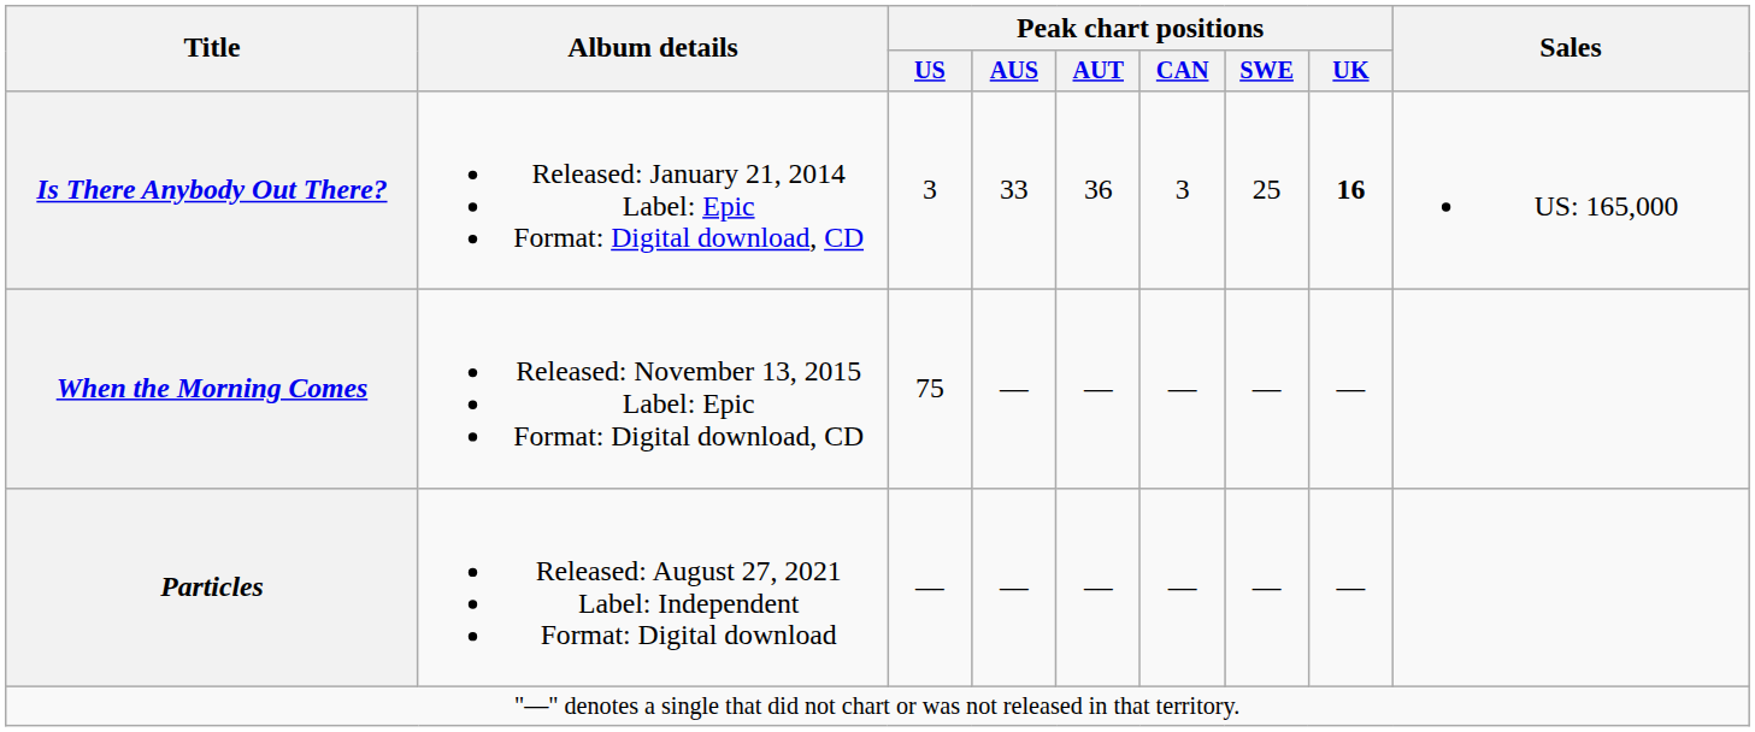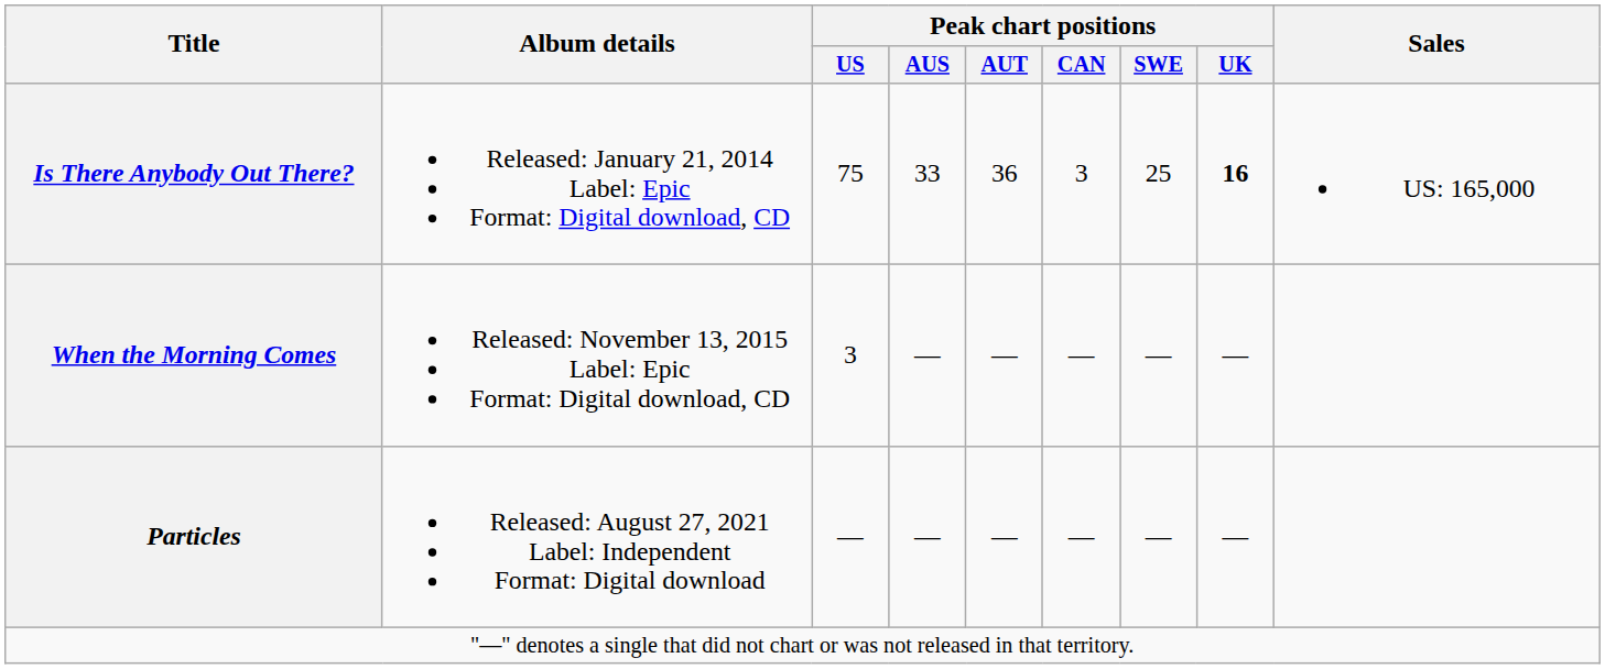Is There Anybody Out There? | Peak chart positions / US: 3 -> 75
When the Morning Comes | Peak chart positions / US: 75 -> 3
